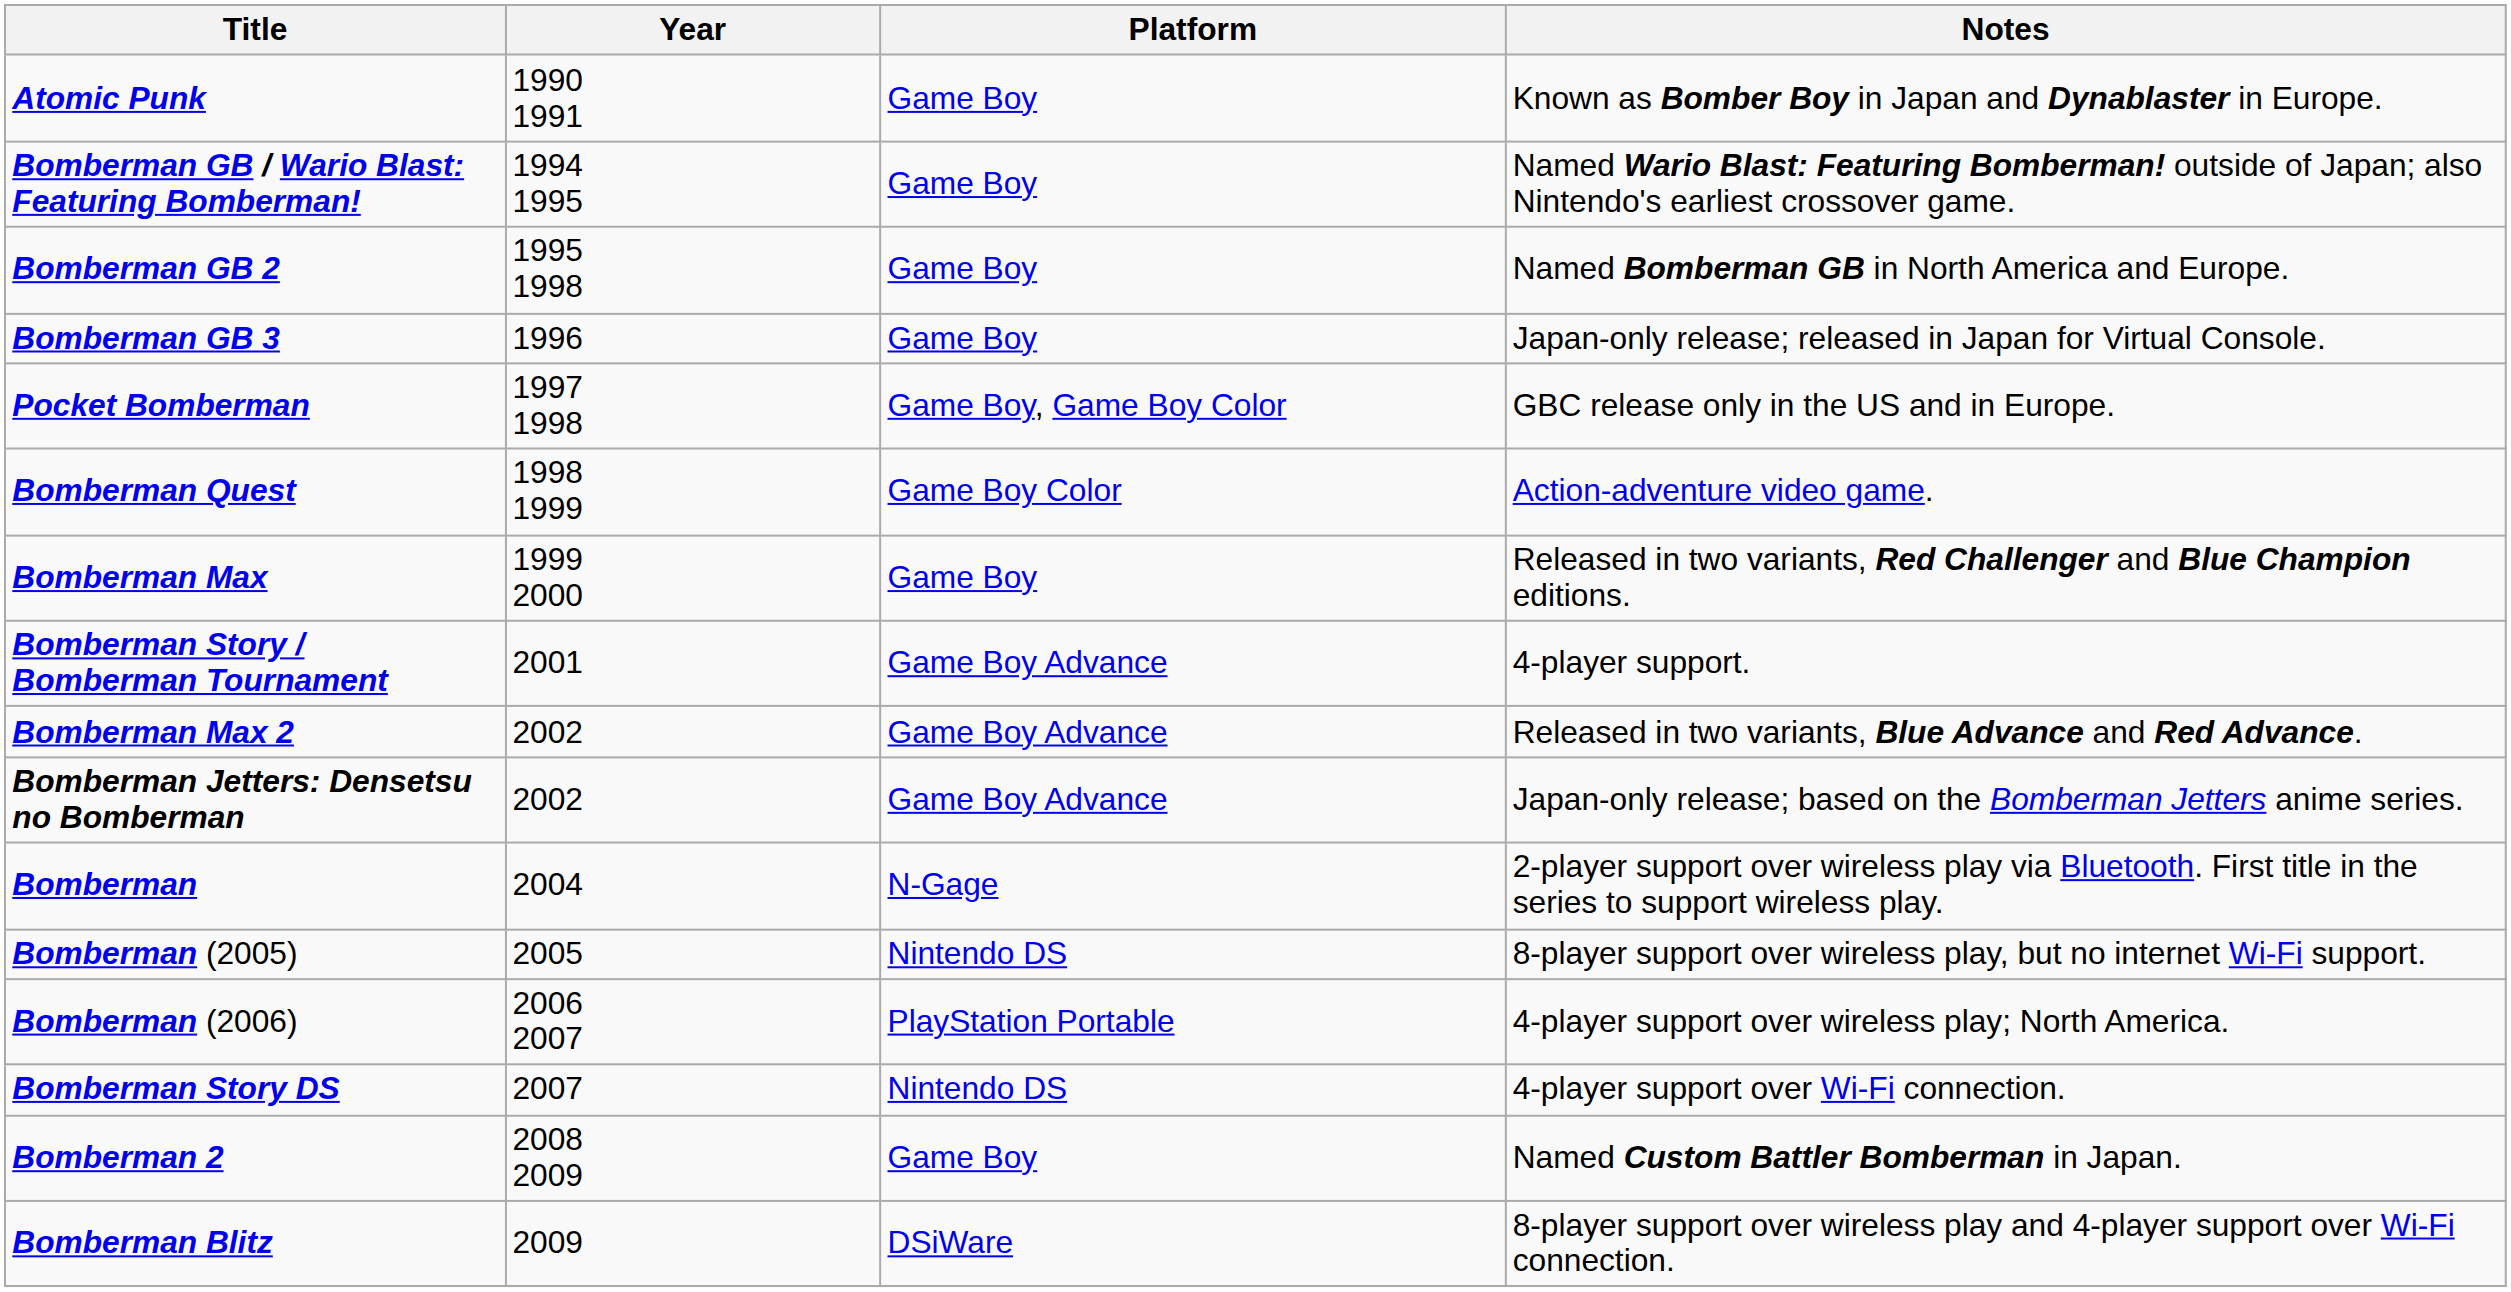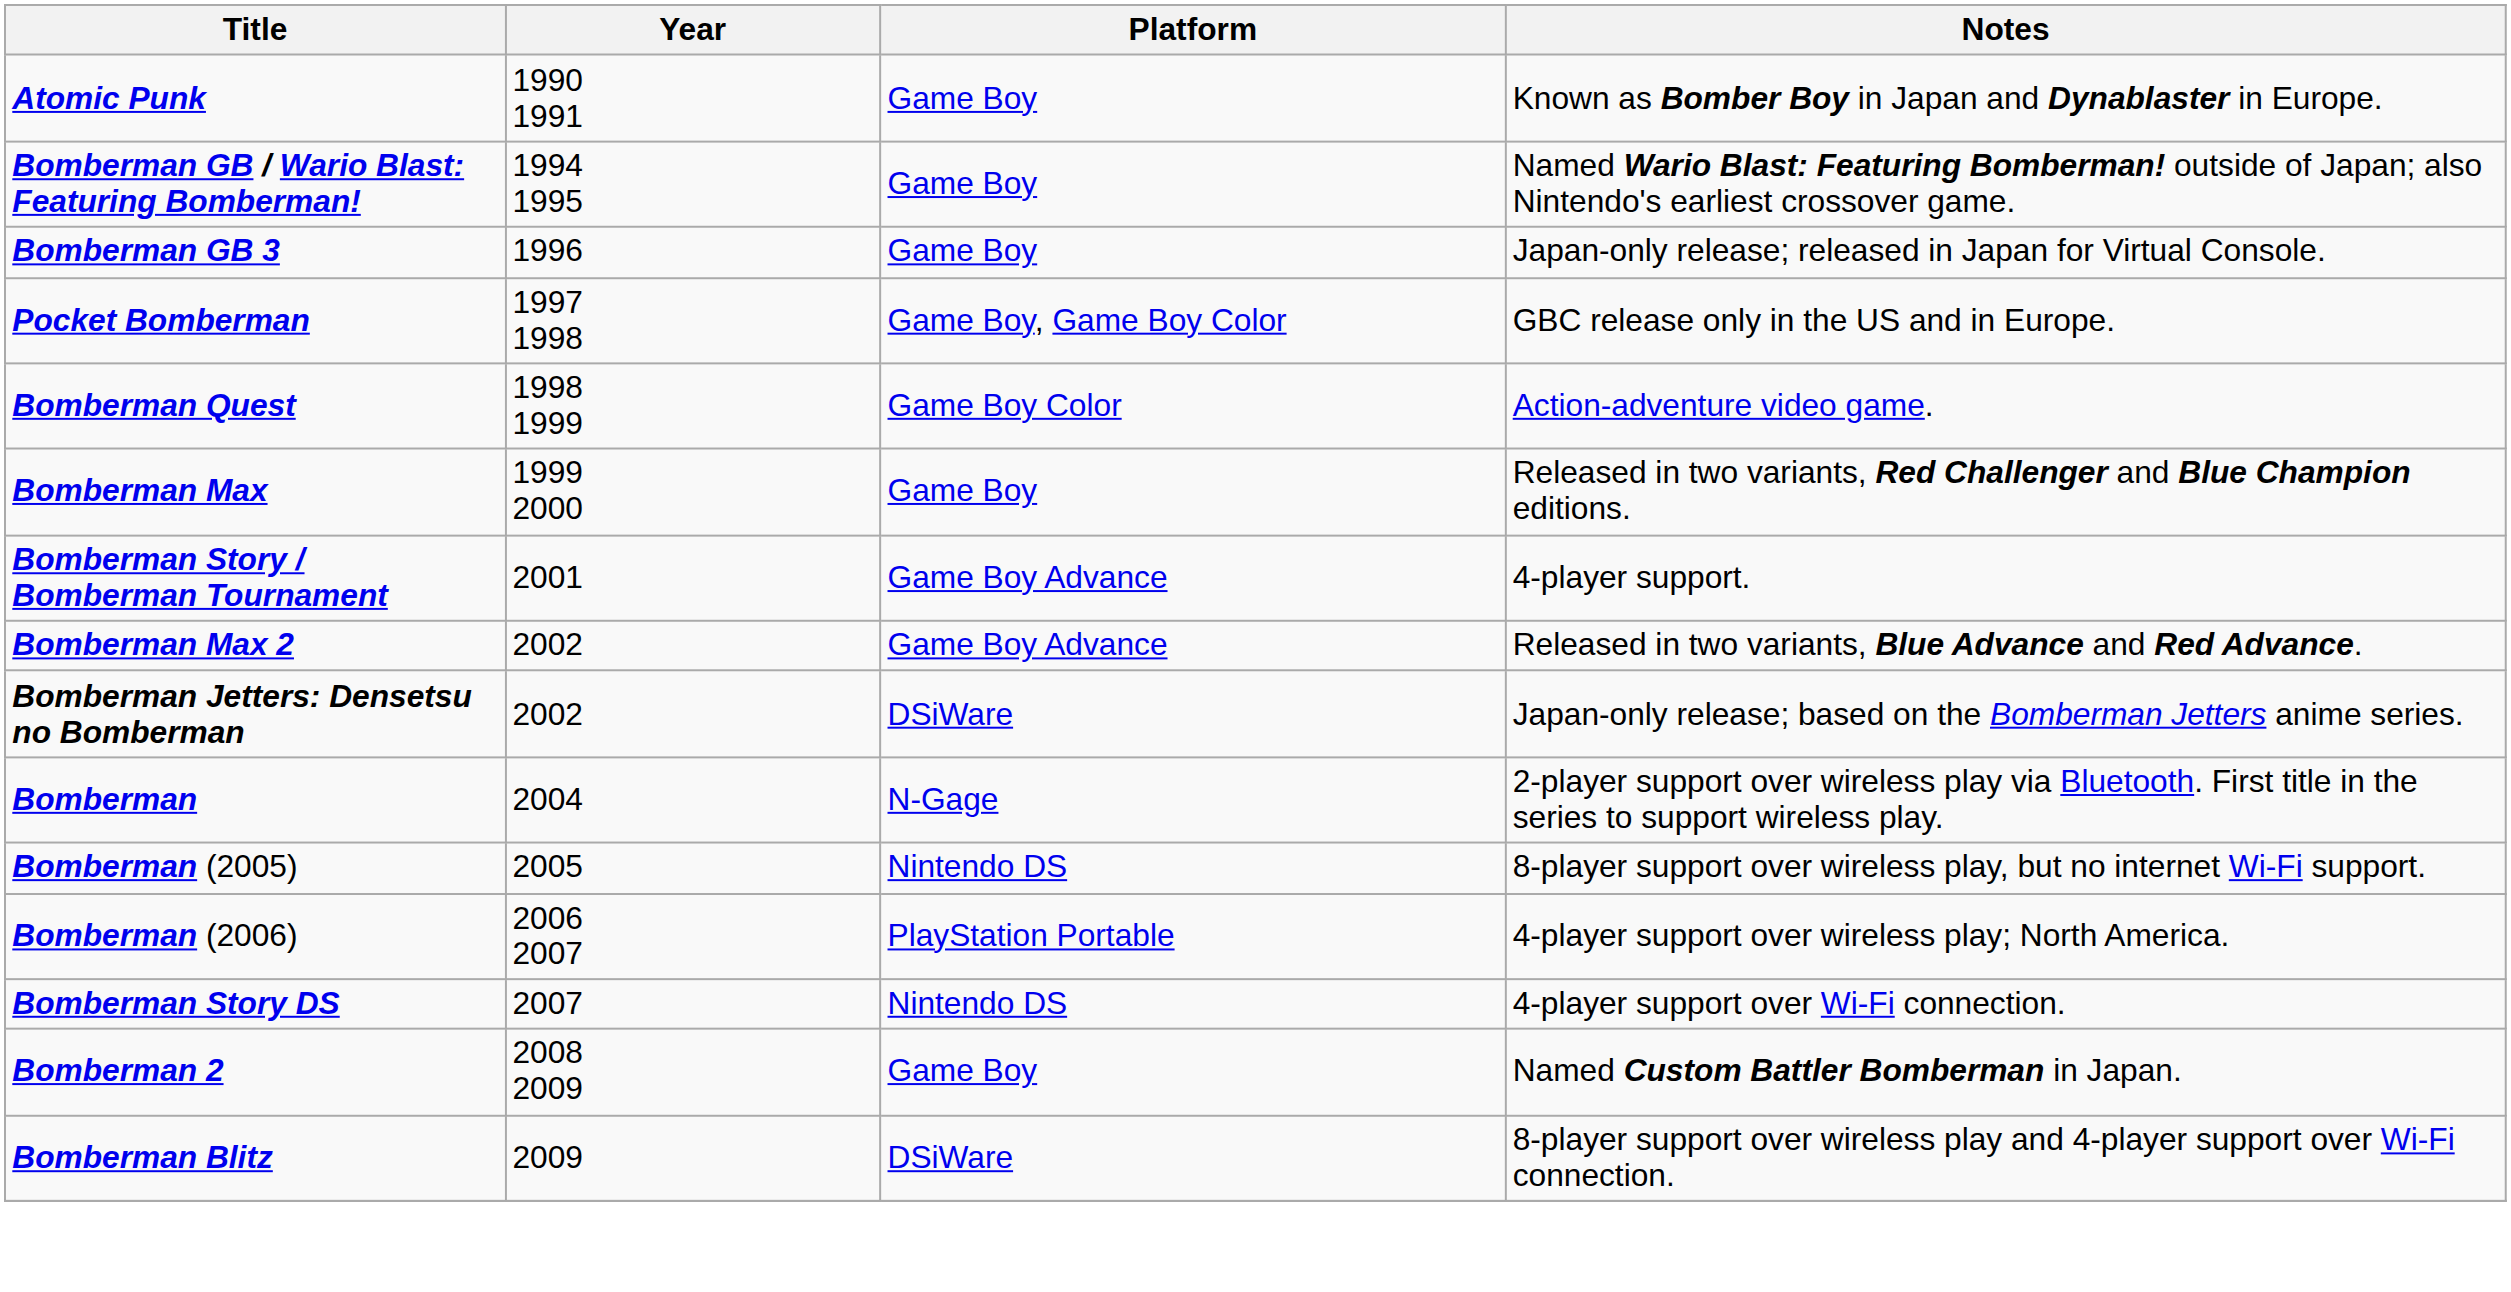- row: Bomberman GB 2 | 1995 1998 | Game Boy | Named Bomberman GB in North America and Europe.
Bomberman Jetters: Densetsu no Bomberman | Platform: Game Boy Advance -> DSiWare
